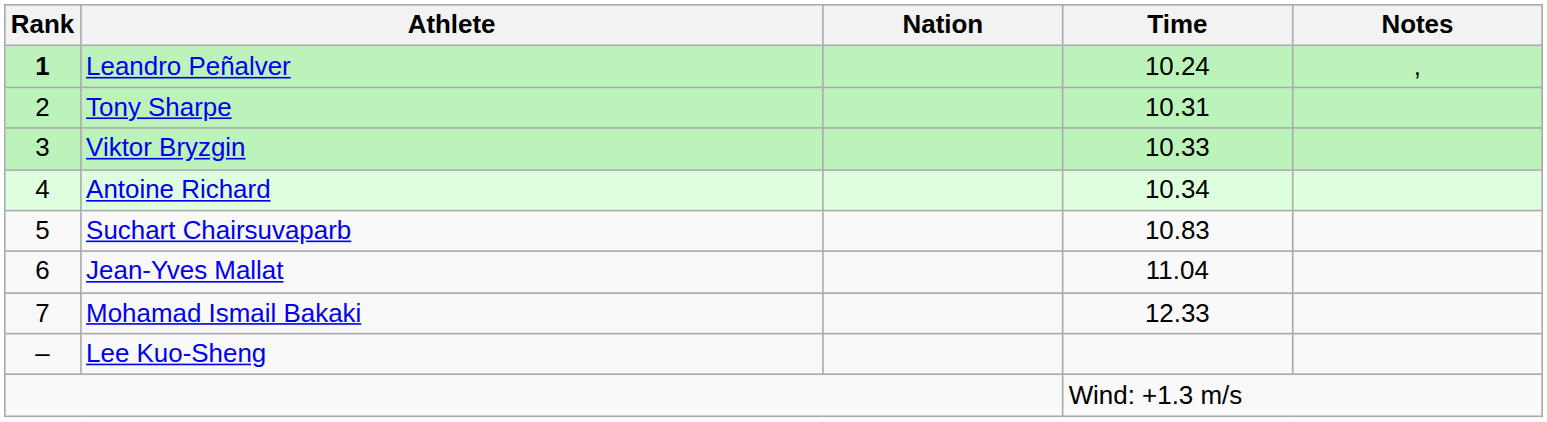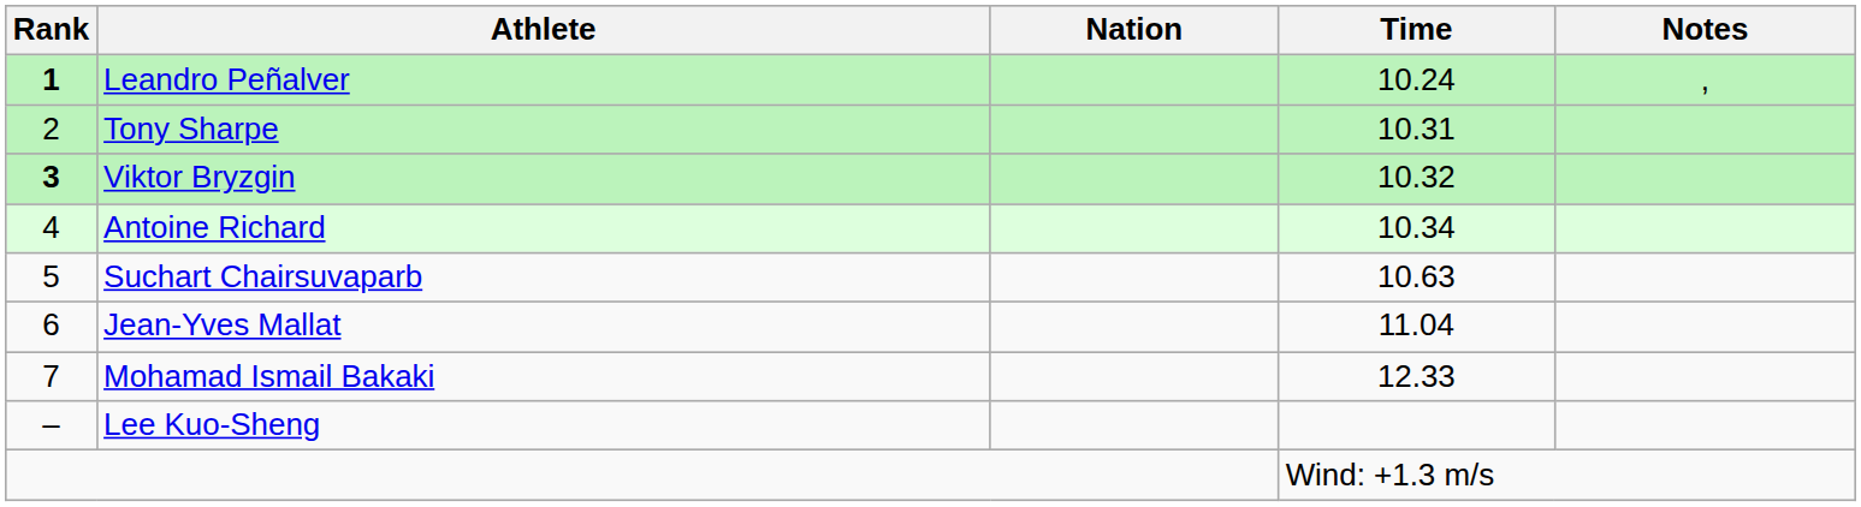Viktor Bryzgin | Rank: normal -> bold
Viktor Bryzgin | Time: 10.33 -> 10.32
Suchart Chairsuvaparb | Time: 10.83 -> 10.63
